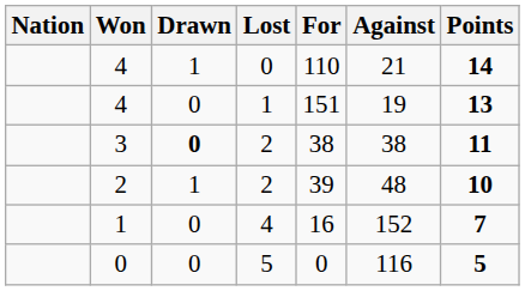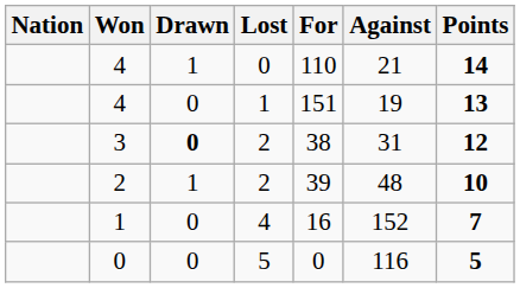3 | Against: 38 -> 31
3 | Points: 11 -> 12
